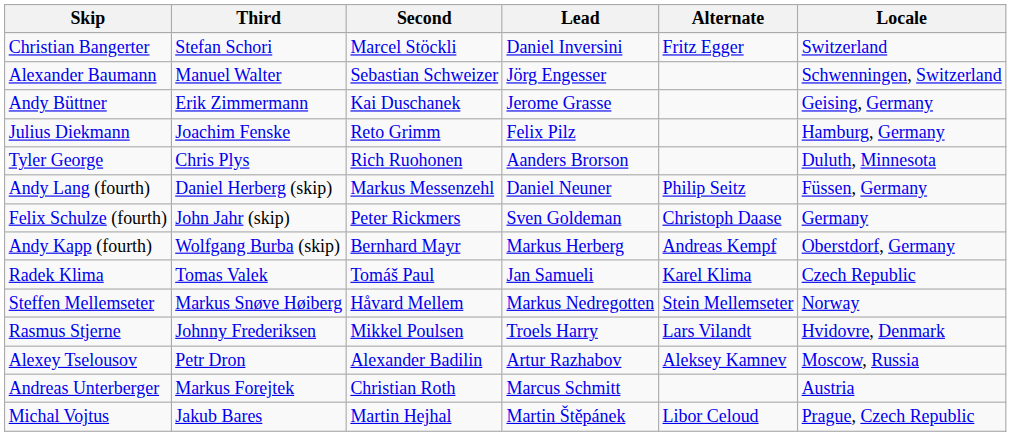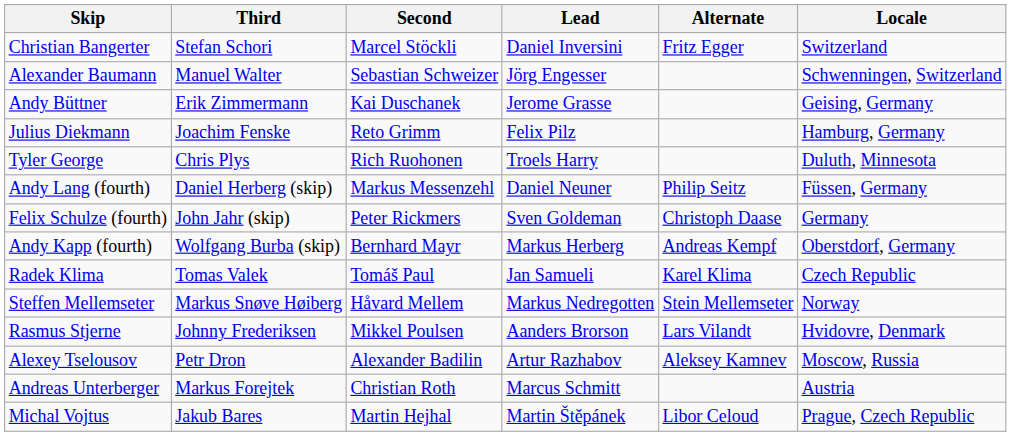Tyler George | Lead: Aanders Brorson -> Troels Harry
Rasmus Stjerne | Lead: Troels Harry -> Aanders Brorson
